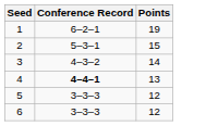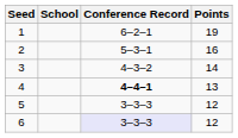+ column: School
2 | Points: 15 -> 16
6 | Conference Record: no background -> lavender background
